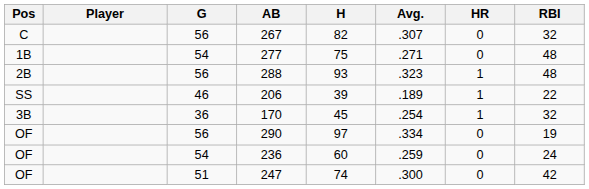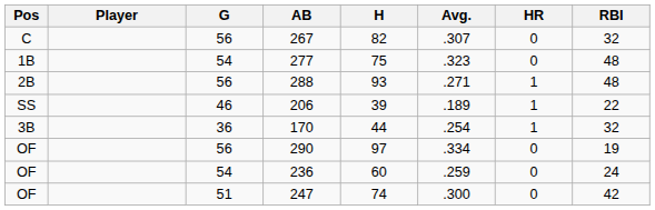277 | Avg.: .271 -> .323
288 | Avg.: .323 -> .271
170 | H: 45 -> 44
